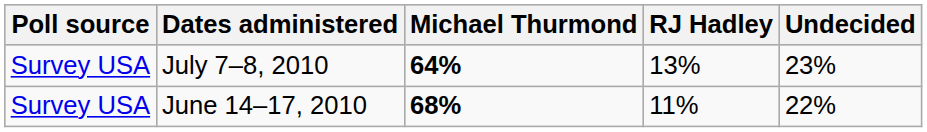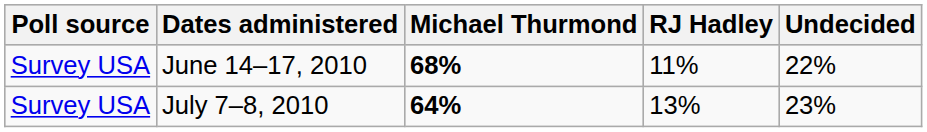rows swapped: June 14–17, 2010 <-> July 7–8, 2010
